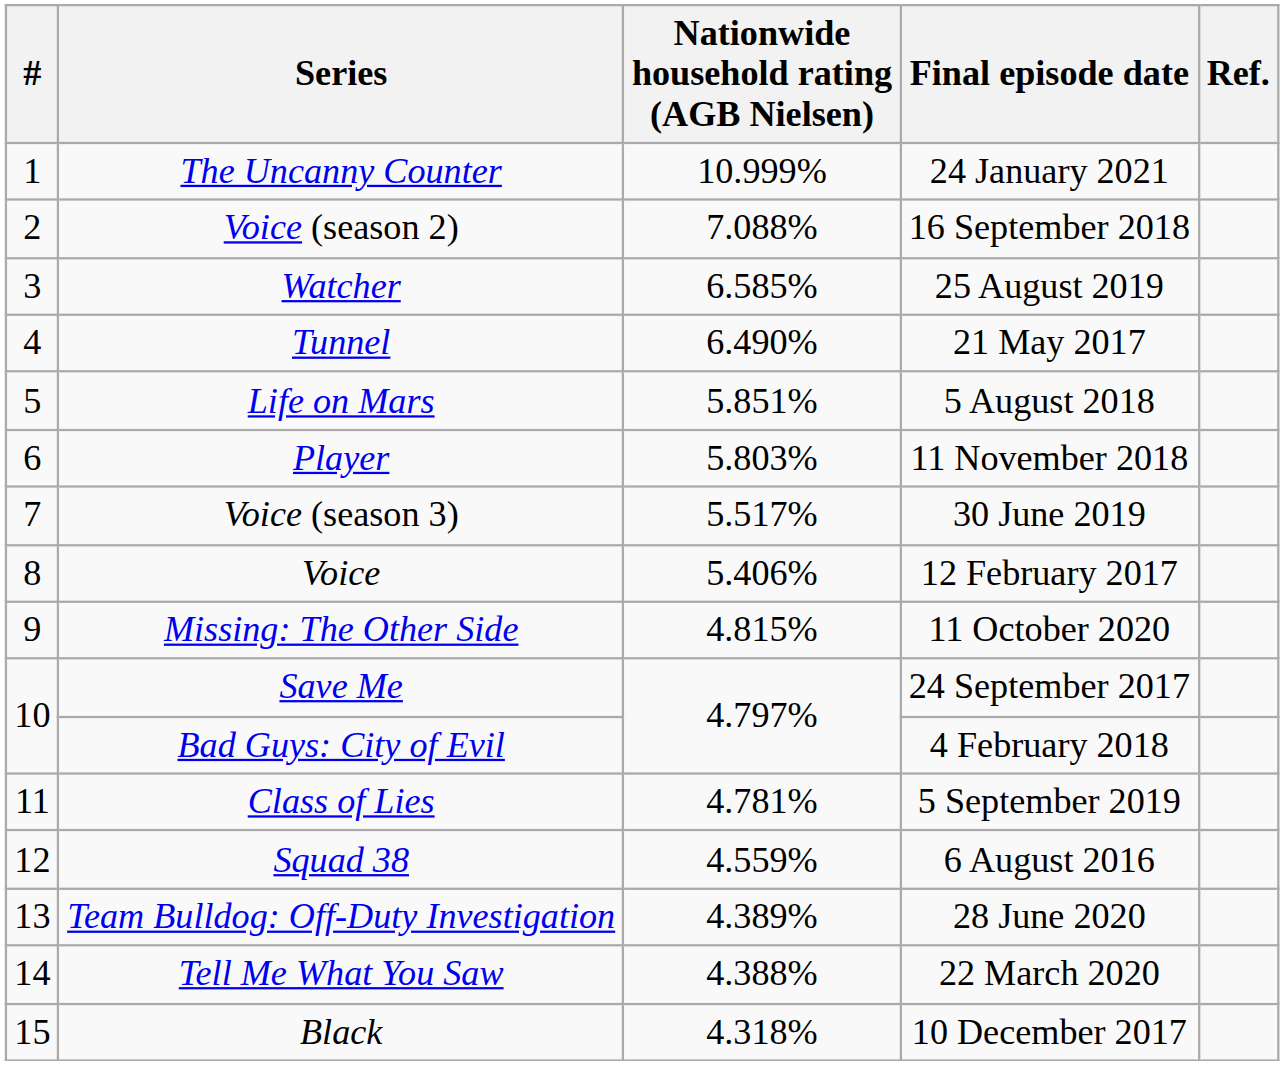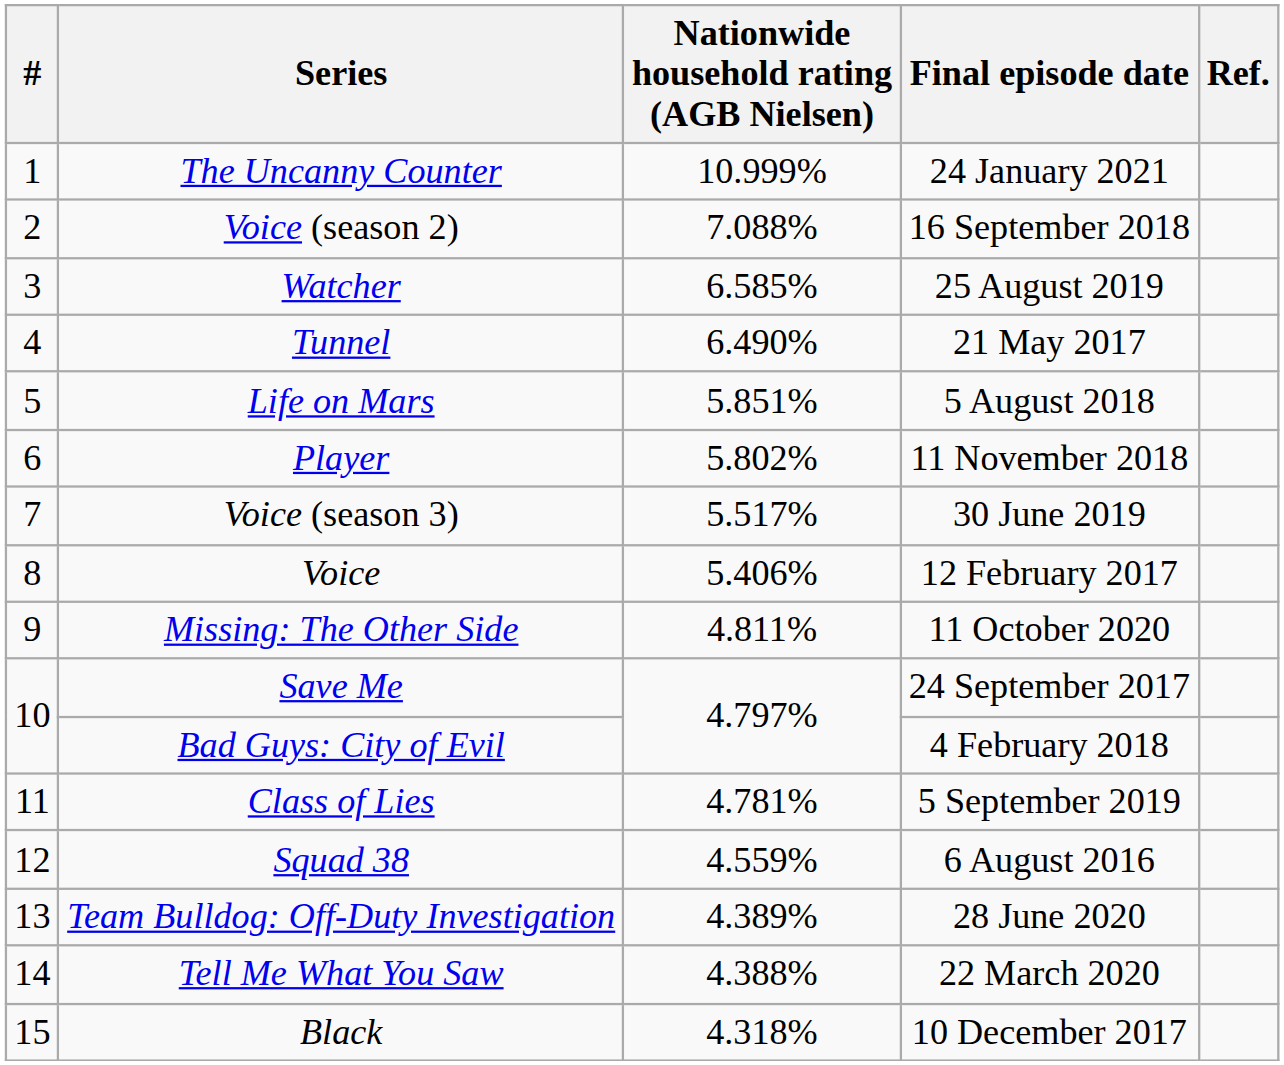Player | Nationwide household rating (AGB Nielsen): 5.803% -> 5.802%
Missing: The Other Side | Nationwide household rating (AGB Nielsen): 4.815% -> 4.811%
